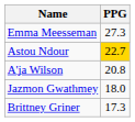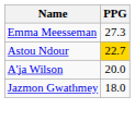A'ja Wilson | PPG: 20.8 -> 20.0
- row: Brittney Griner | 17.3
